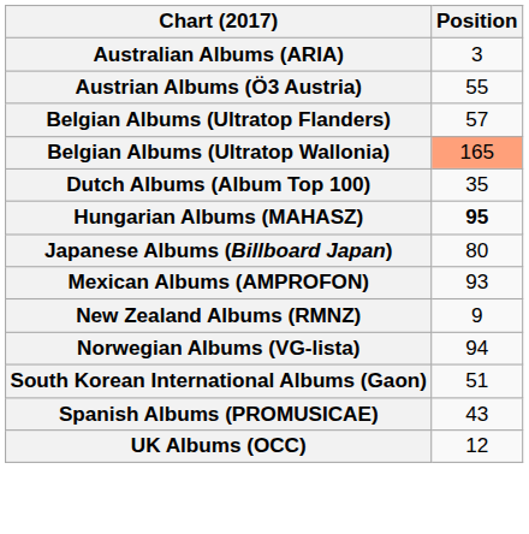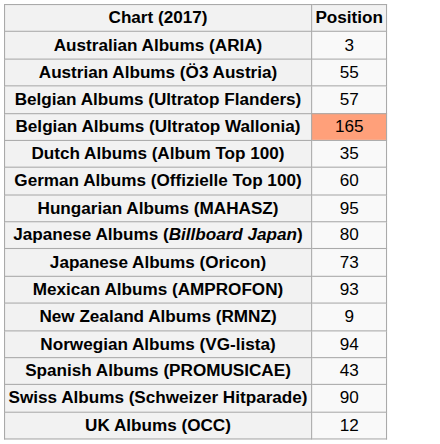+ row: German Albums (Offizielle Top 100) | 60
Hungarian Albums (MAHASZ) | Position: bold -> normal
+ row: Japanese Albums (Oricon) | 73
- row: South Korean International Albums (Gaon) | 51
+ row: Swiss Albums (Schweizer Hitparade) | 90
